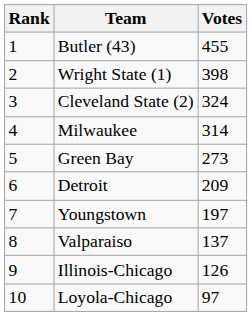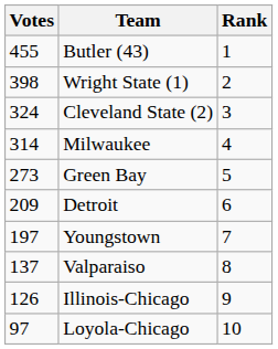columns swapped: Rank <-> Votes
